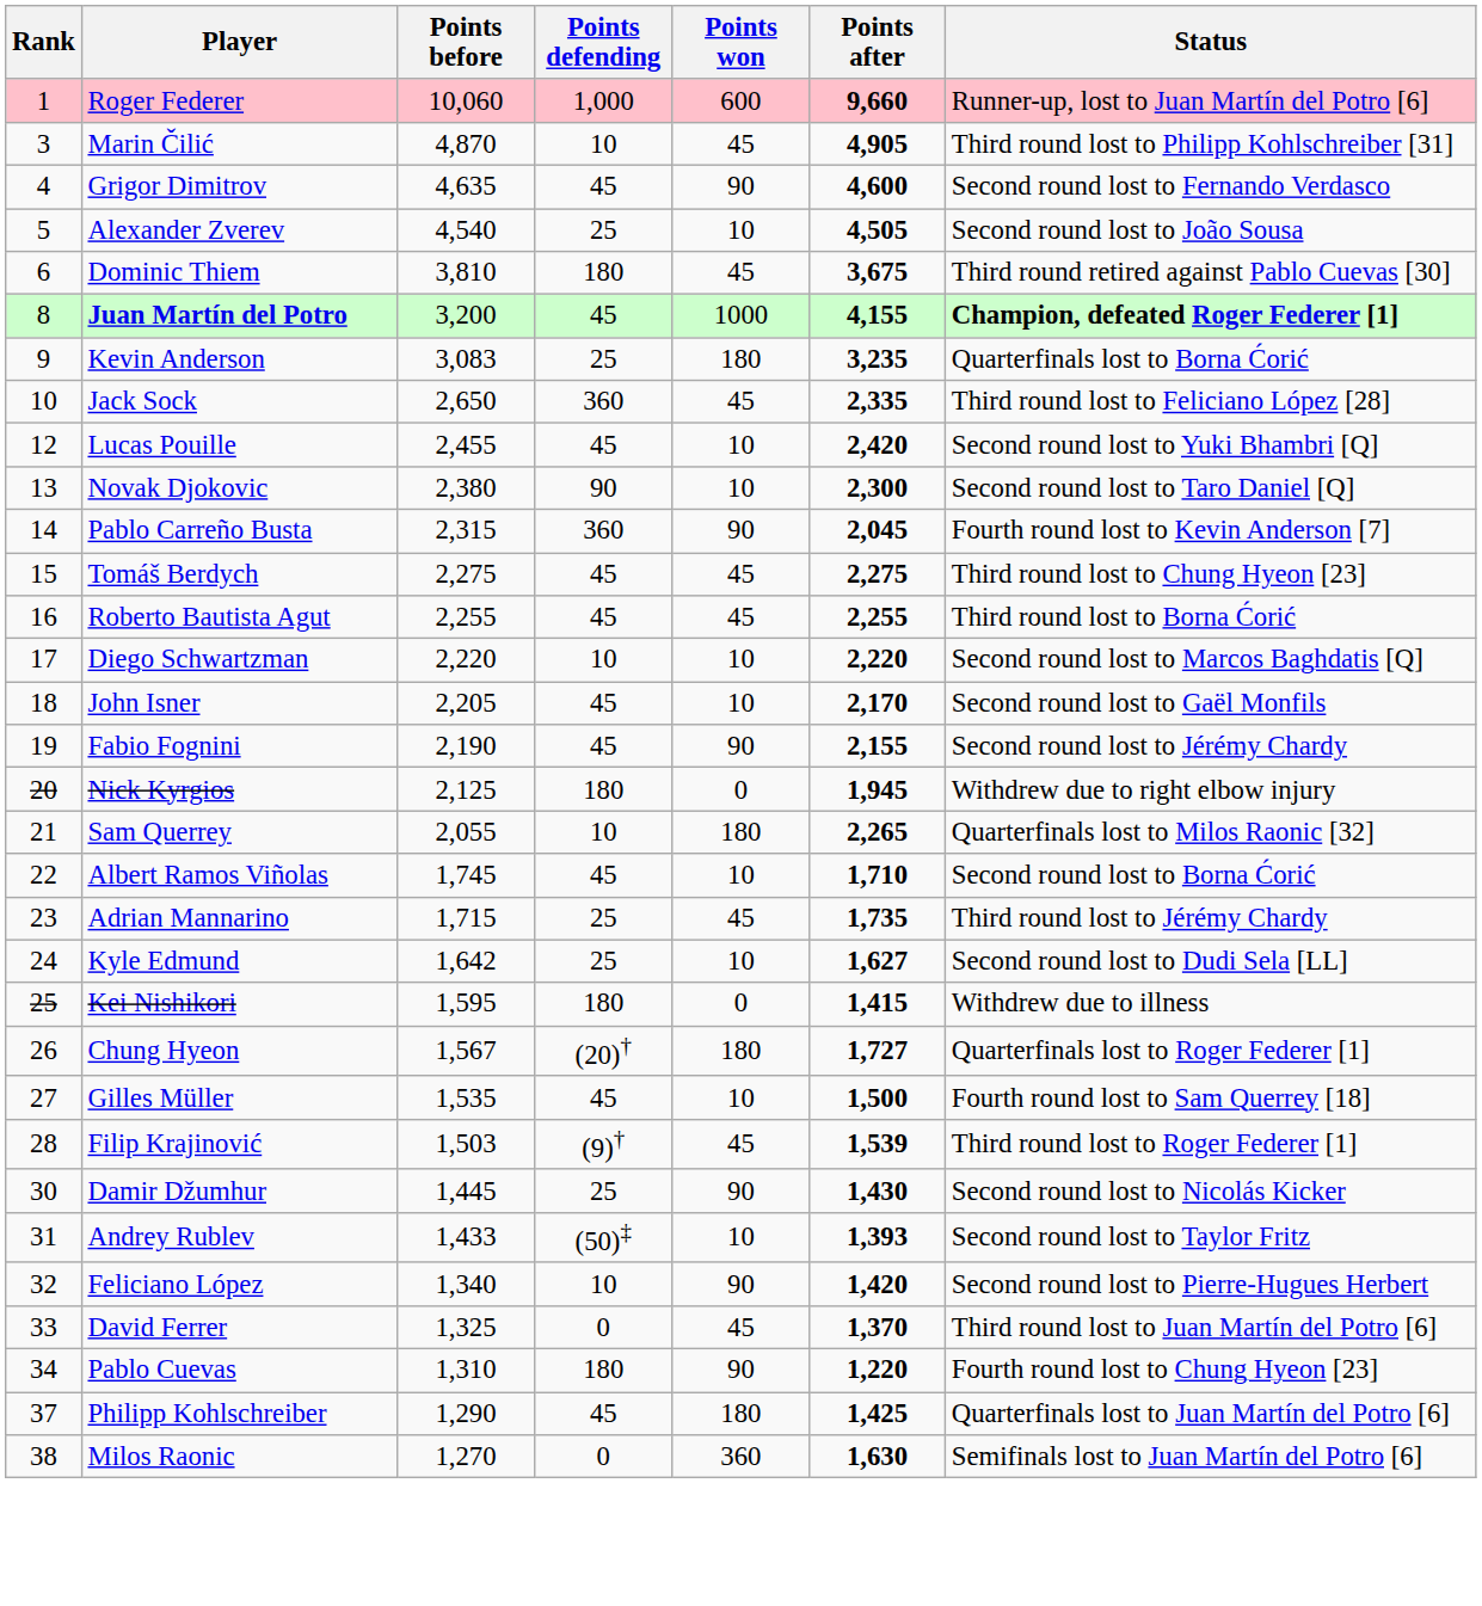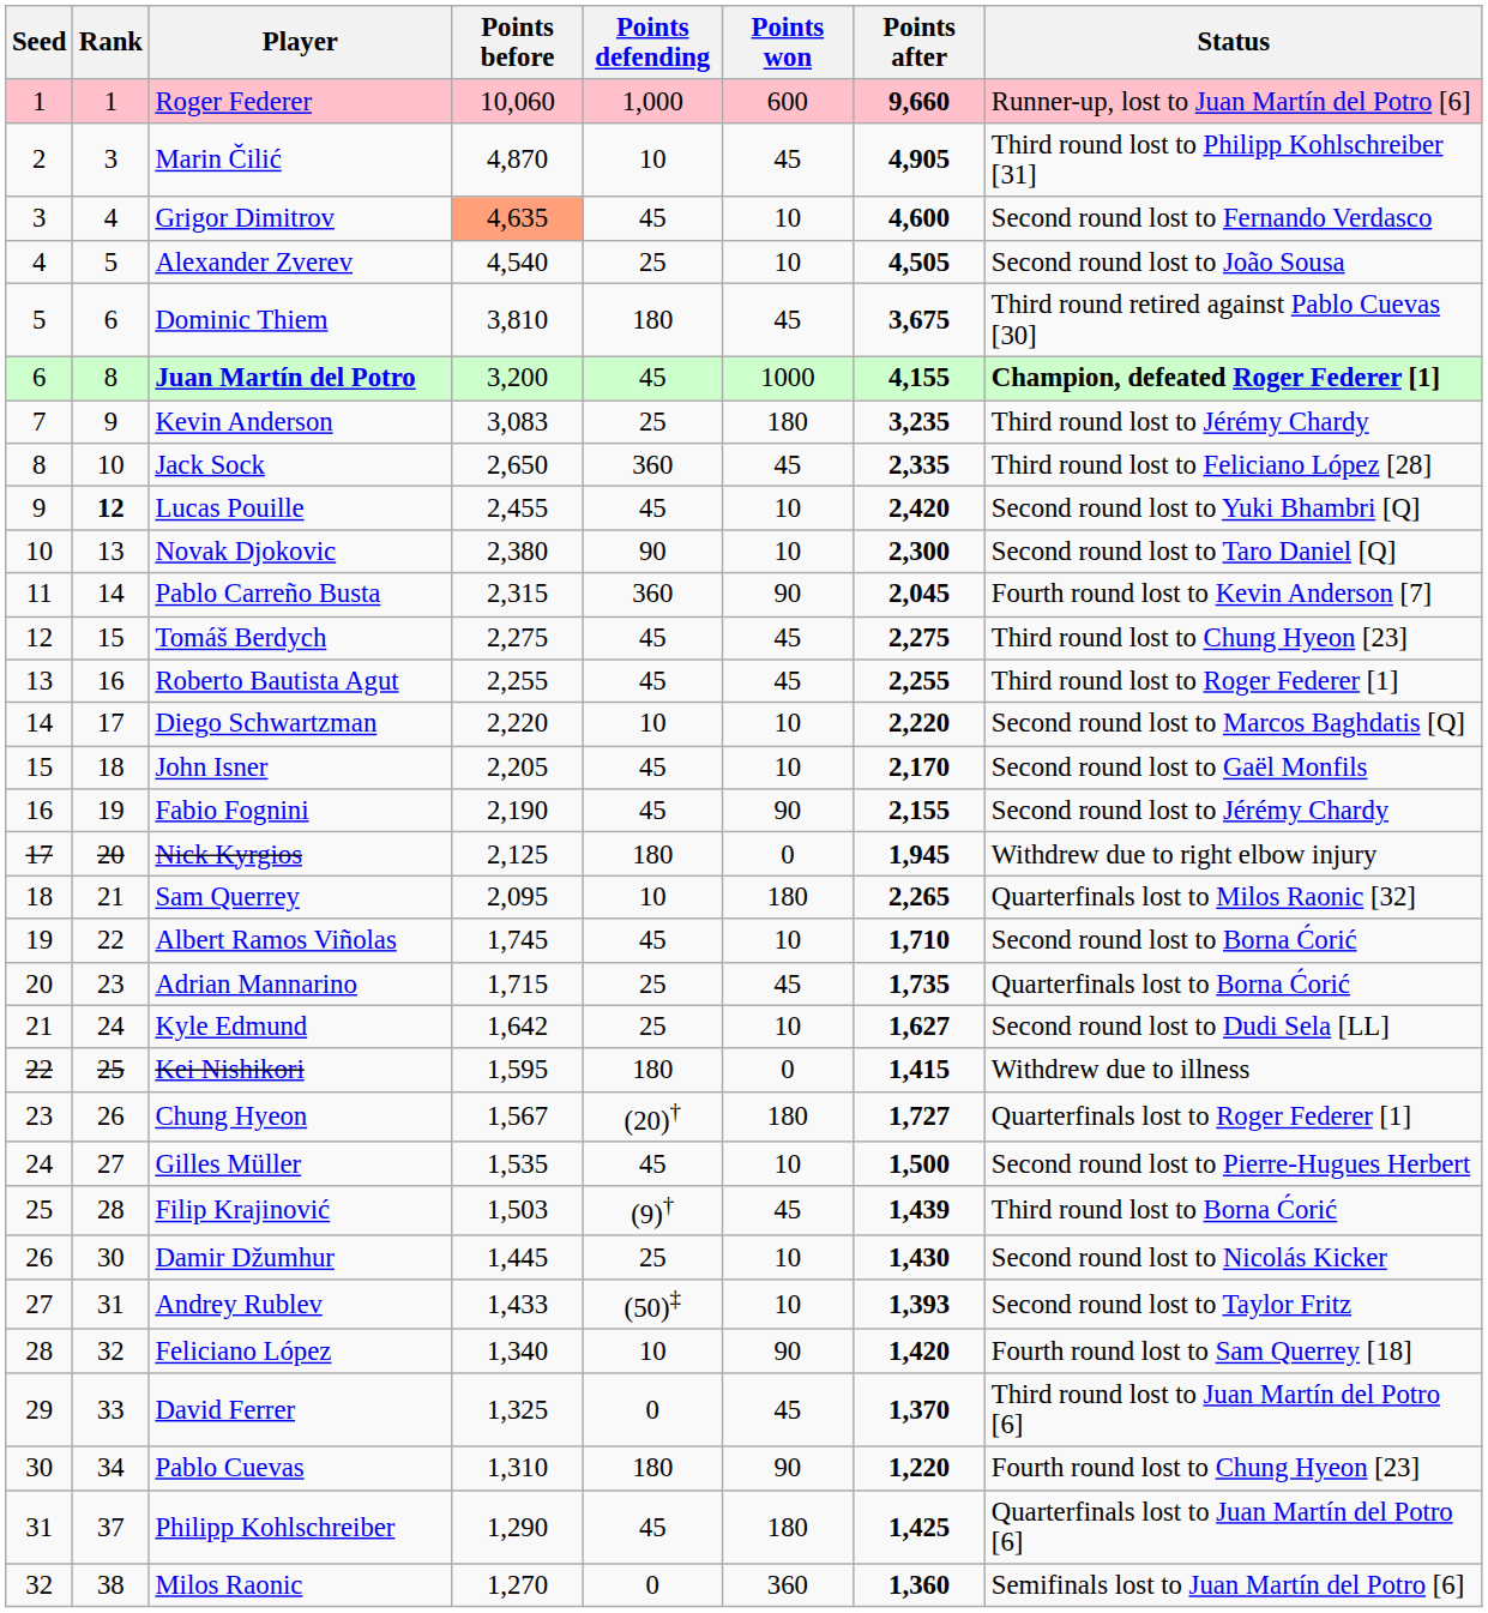+ column: Seed | 1 | 2 | 3 | 4 | 5 | 6 | 7 | 8 | 9 | 10 | 11 | 12 | 13 | 14 | 15 | 16 | 17 | 18 | 19 | 20 | 21 | 22 | 23 | 24 | 25 | 26 | 27 | 28 | 29 | 30 | 31 | 32
Grigor Dimitrov | Points before: no background -> lightsalmon background
Grigor Dimitrov | Points won: 90 -> 10
Kevin Anderson | Status: Quarterfinals lost to Borna Ćorić -> Third round lost to Jérémy Chardy
Lucas Pouille | Rank: normal -> bold
Roberto Bautista Agut | Status: Third round lost to Borna Ćorić -> Third round lost to Roger Federer [1]
Sam Querrey | Points before: 2,055 -> 2,095
Adrian Mannarino | Status: Third round lost to Jérémy Chardy -> Quarterfinals lost to Borna Ćorić
Gilles Müller | Status: Fourth round lost to Sam Querrey [18] -> Second round lost to Pierre-Hugues Herbert
Filip Krajinović | Points after: 1,539 -> 1,439
Filip Krajinović | Status: Third round lost to Roger Federer [1] -> Third round lost to Borna Ćorić
Damir Džumhur | Points won: 90 -> 10
Feliciano López | Status: Second round lost to Pierre-Hugues Herbert -> Fourth round lost to Sam Querrey [18]
Milos Raonic | Points after: 1,630 -> 1,360
